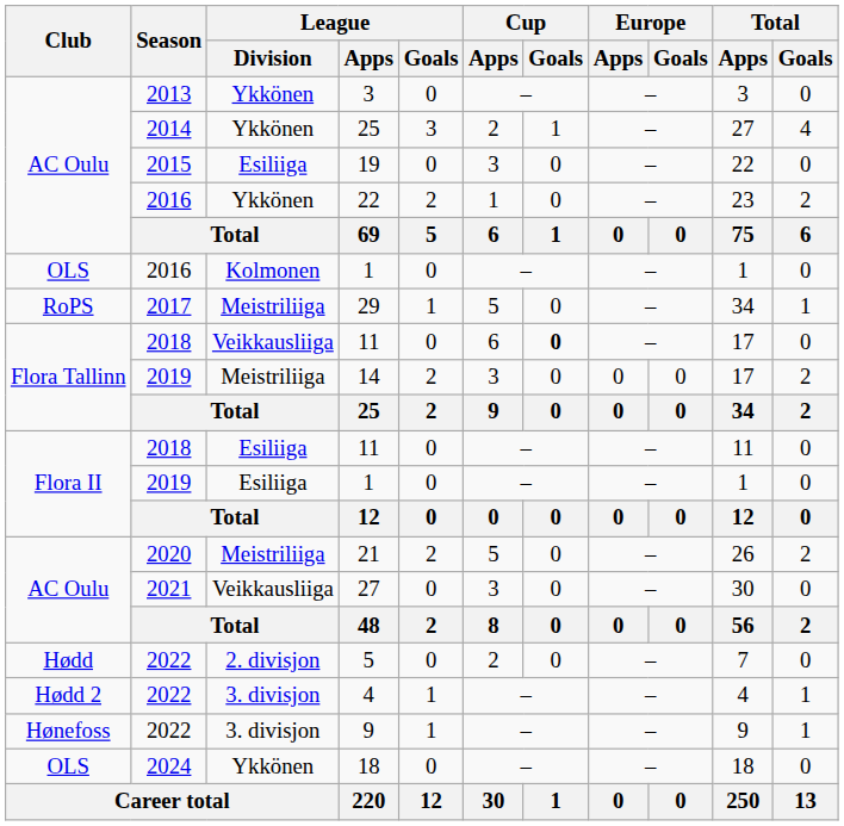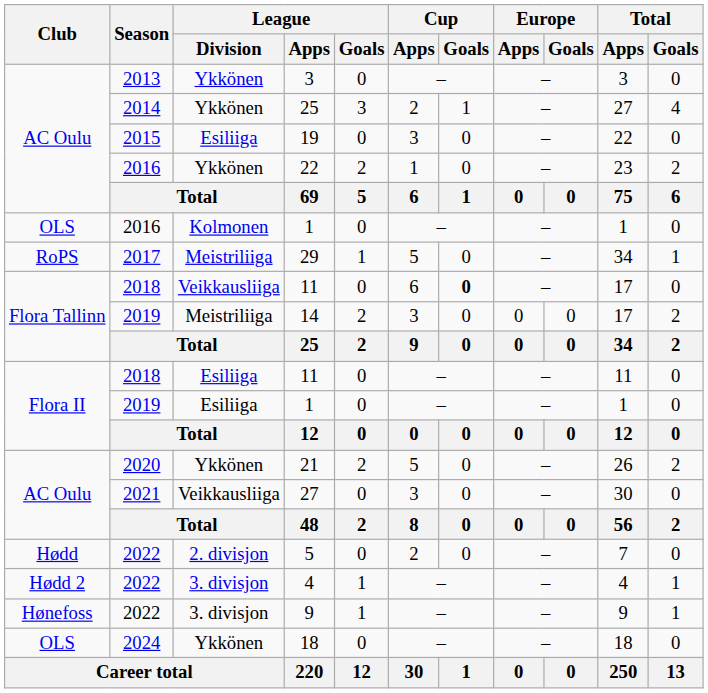21 | League / Division: Meistriliiga -> Ykkönen
